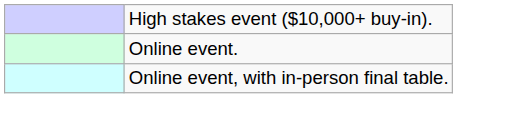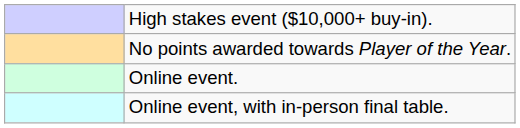+ row: No points awarded towards Player of the Year.
